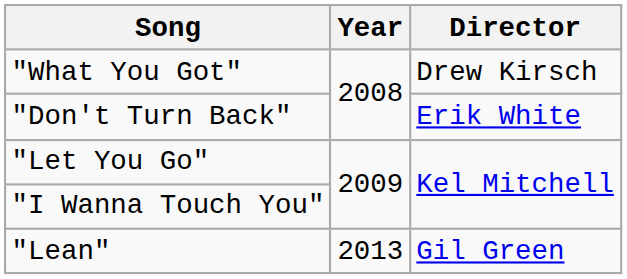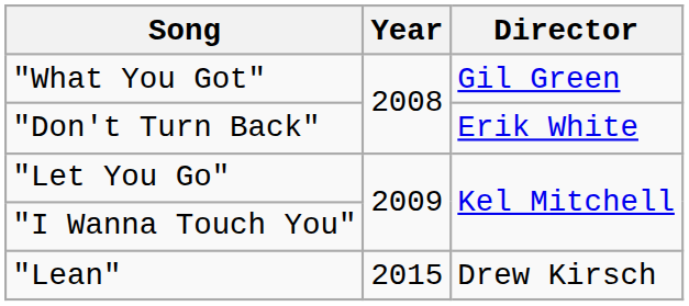"What You Got" | Director: Drew Kirsch -> Gil Green
"Lean" | Year: 2013 -> 2015
"Lean" | Director: Gil Green -> Drew Kirsch
